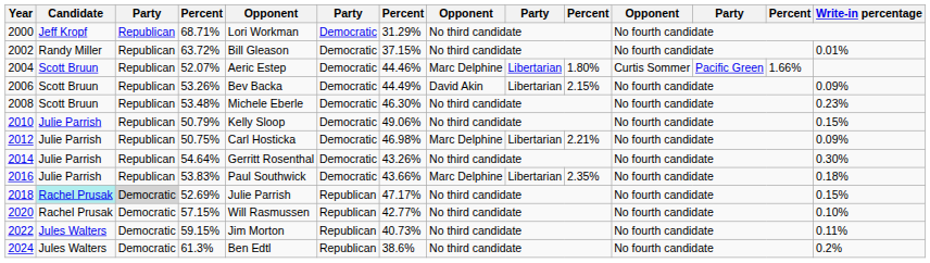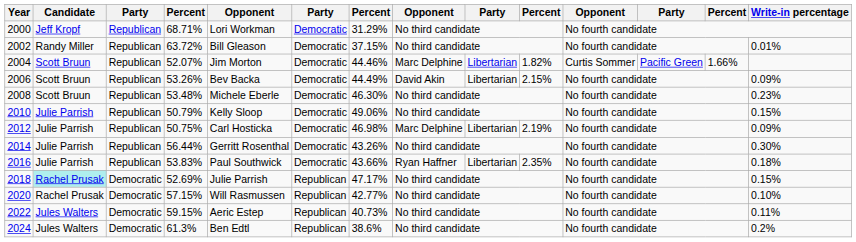2004 | column 5: Aeric Estep -> Jim Morton
2004 | column 10: 1.80% -> 1.82%
2012 | column 10: 2.21% -> 2.19%
2014 | column 4: 54.64% -> 56.44%
2016 | column 8: Marc Delphine -> Ryan Haffner
2018 | column 3: lightgrey background -> no background
2022 | column 5: Jim Morton -> Aeric Estep
